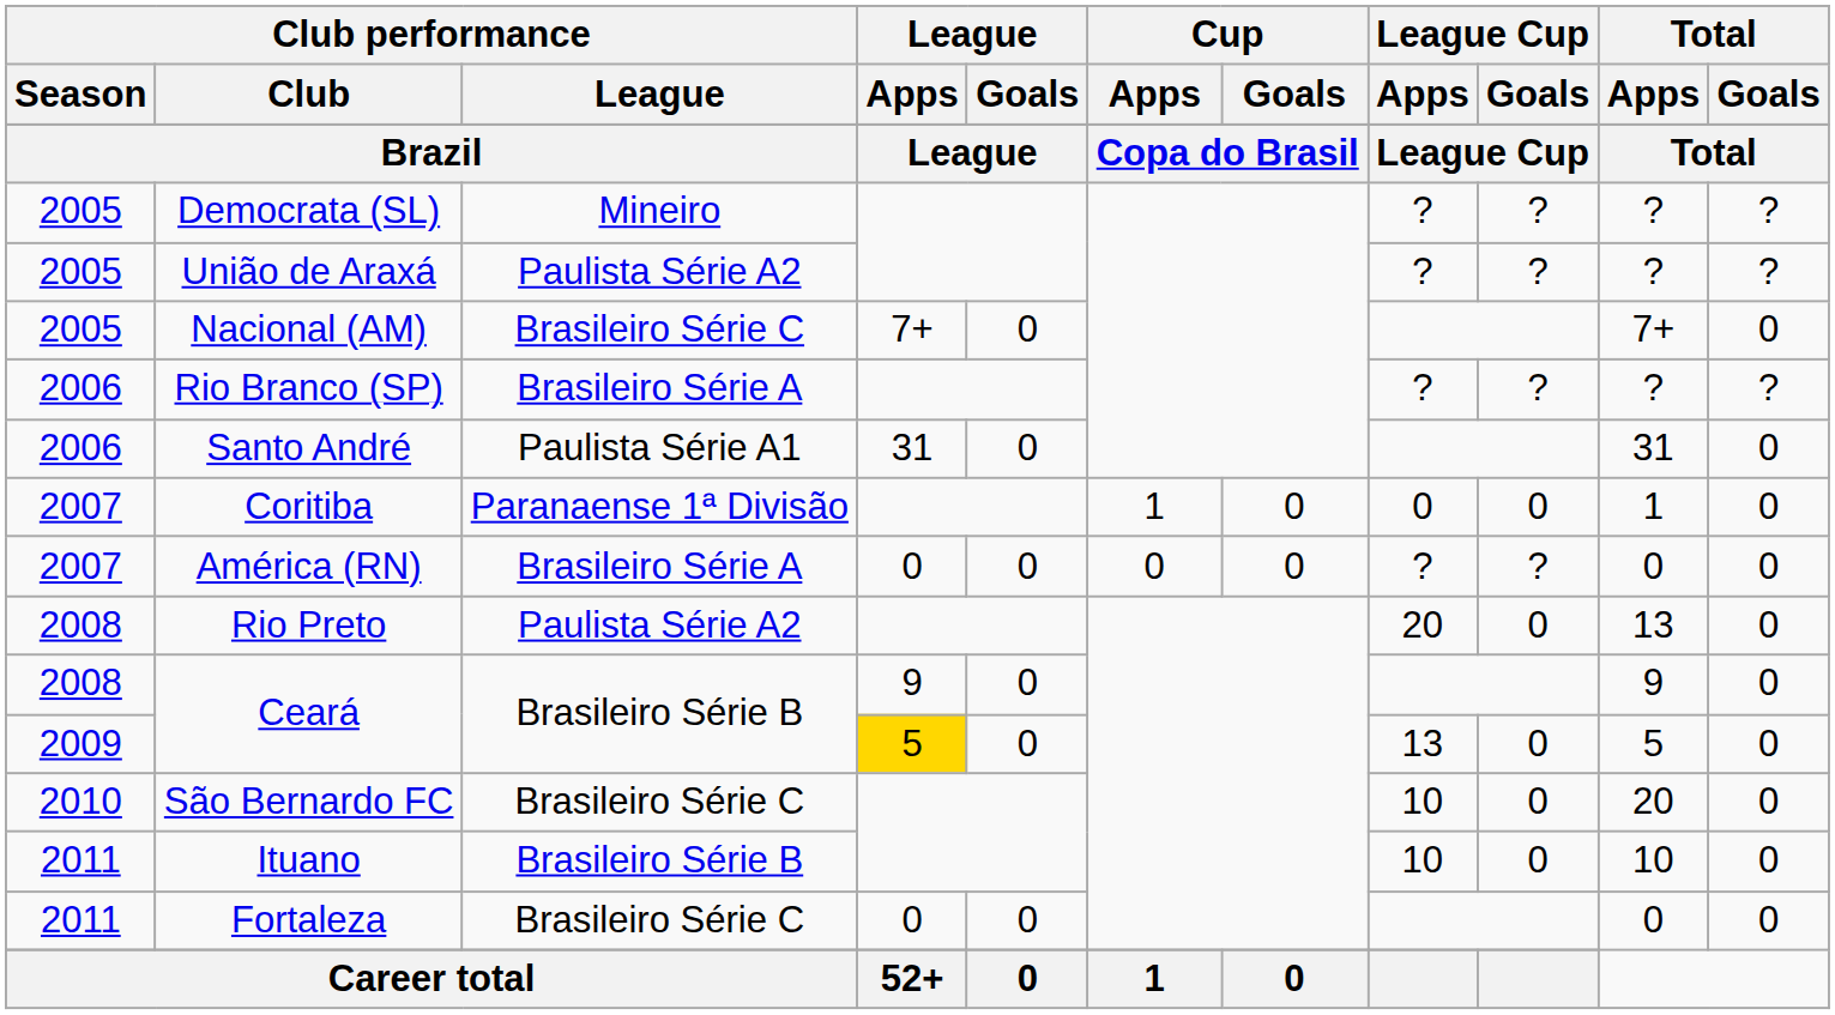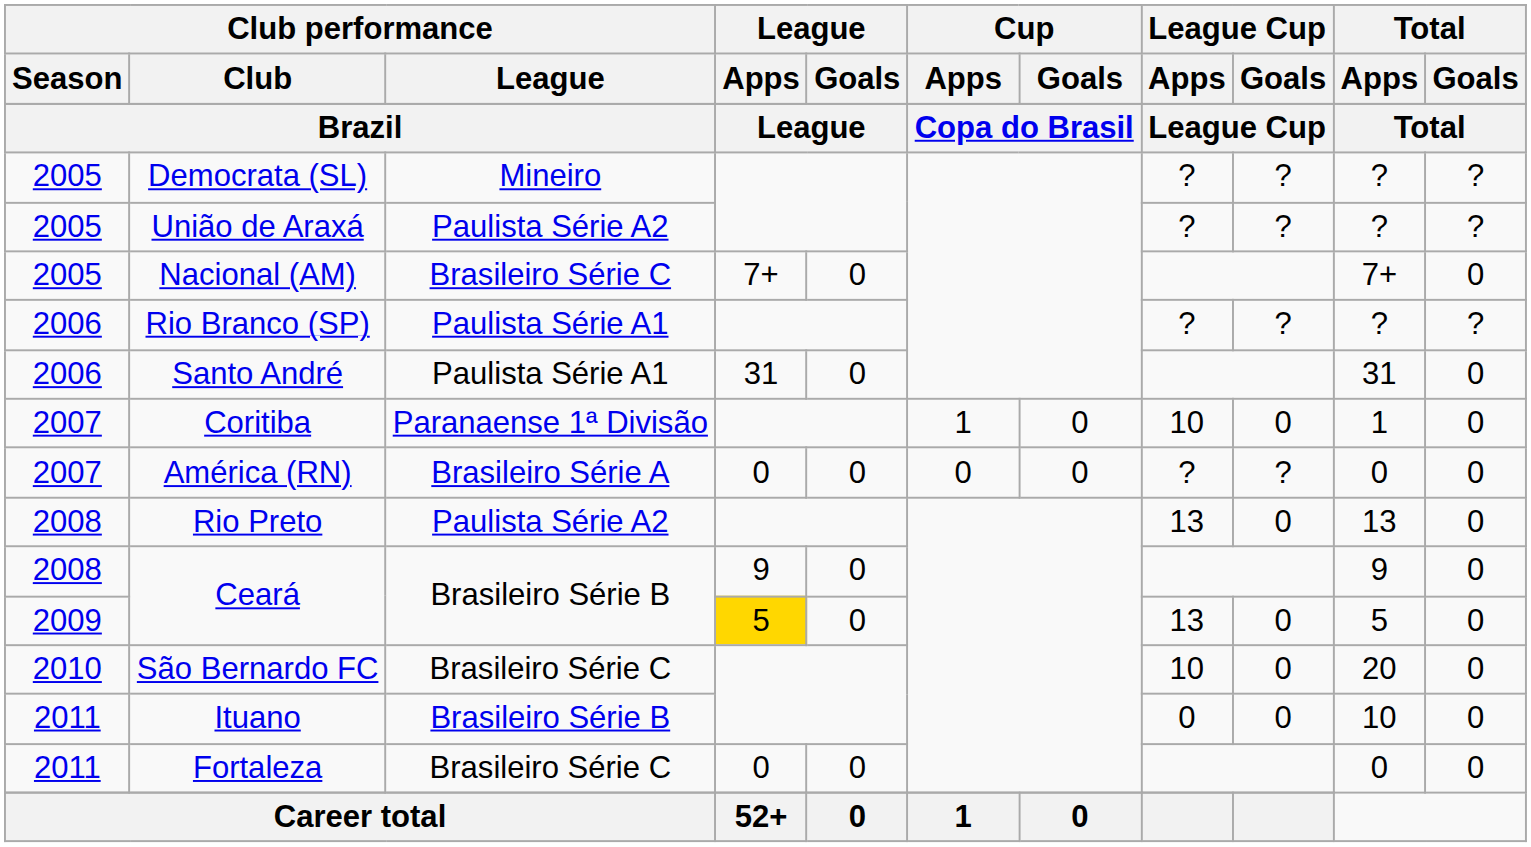Rio Branco (SP) | Club performance / League: Brasileiro Série A -> Paulista Série A1
Coritiba | League Cup / Apps: 0 -> 10
Rio Preto | League Cup / Apps: 20 -> 13
Ituano | League Cup / Apps: 10 -> 0
